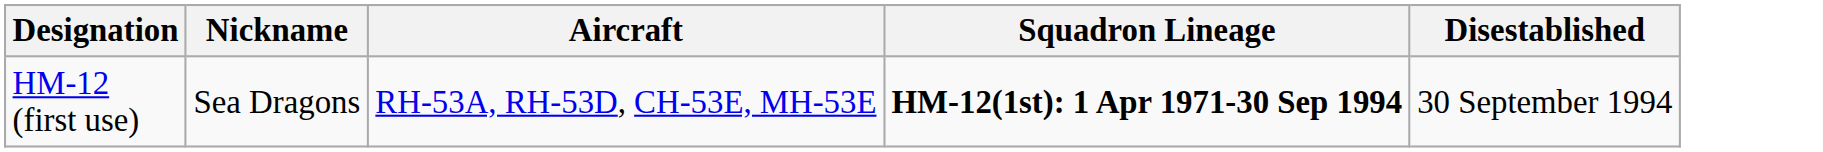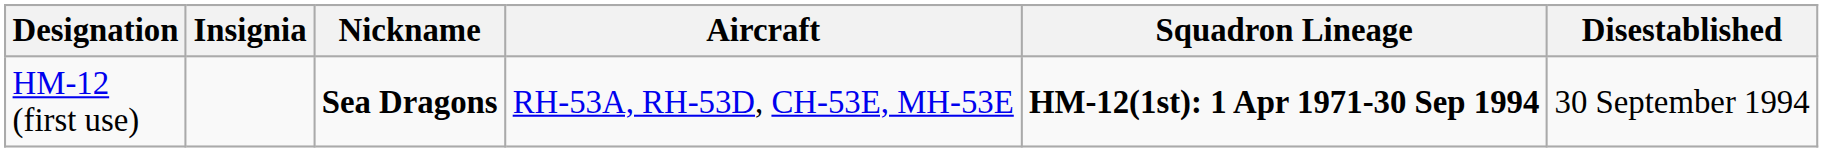+ column: Insignia
HM-12 (first use) | Nickname: normal -> bold
